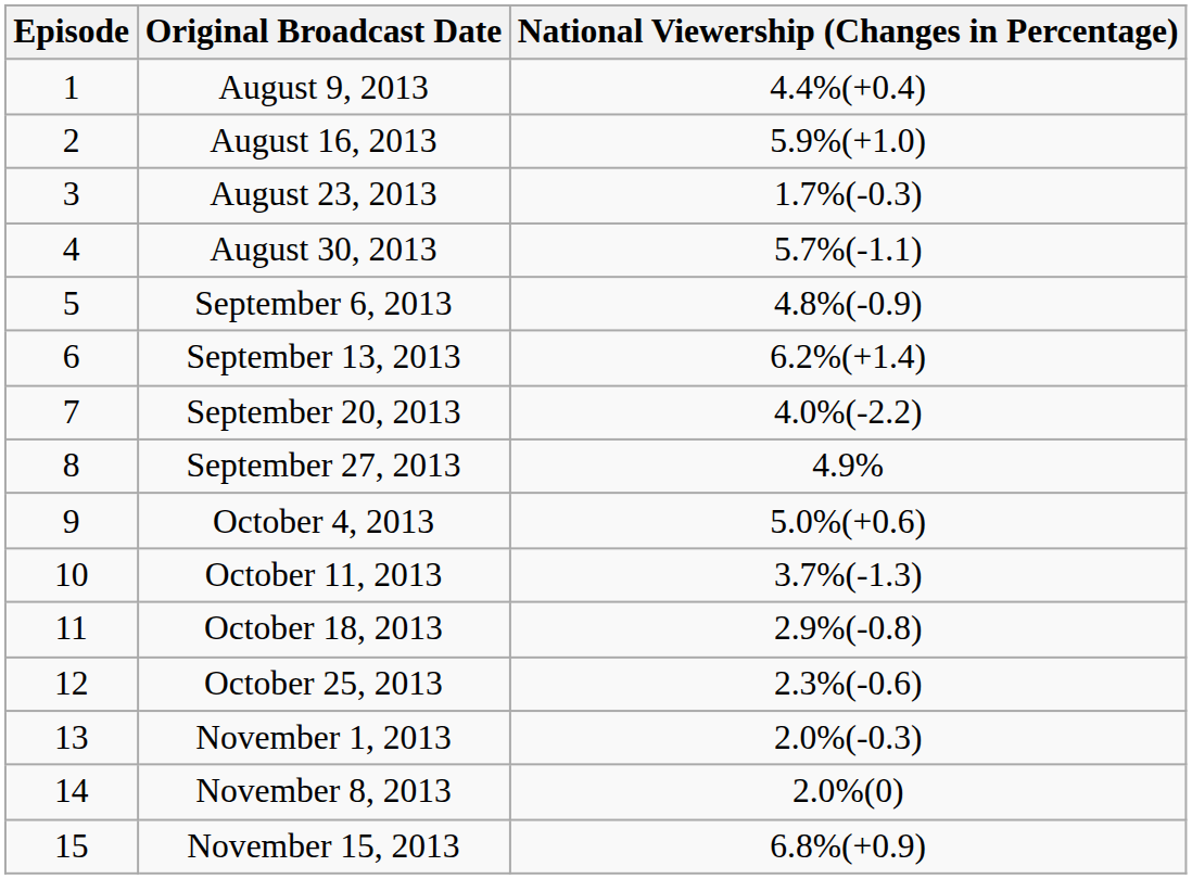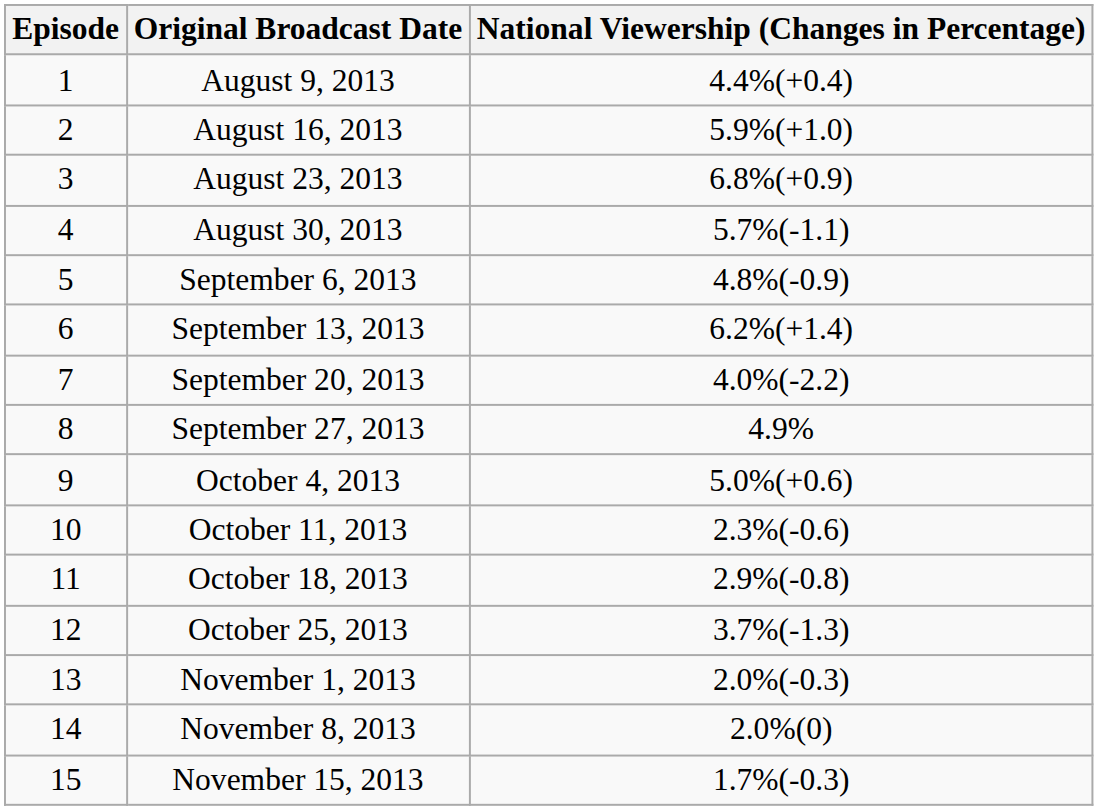August 23, 2013 | National Viewership (Changes in Percentage): 1.7%(-0.3) -> 6.8%(+0.9)
October 11, 2013 | National Viewership (Changes in Percentage): 3.7%(-1.3) -> 2.3%(-0.6)
October 25, 2013 | National Viewership (Changes in Percentage): 2.3%(-0.6) -> 3.7%(-1.3)
November 15, 2013 | National Viewership (Changes in Percentage): 6.8%(+0.9) -> 1.7%(-0.3)
